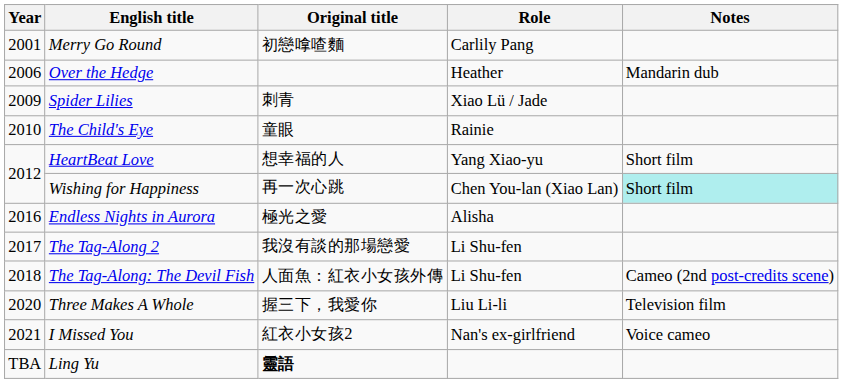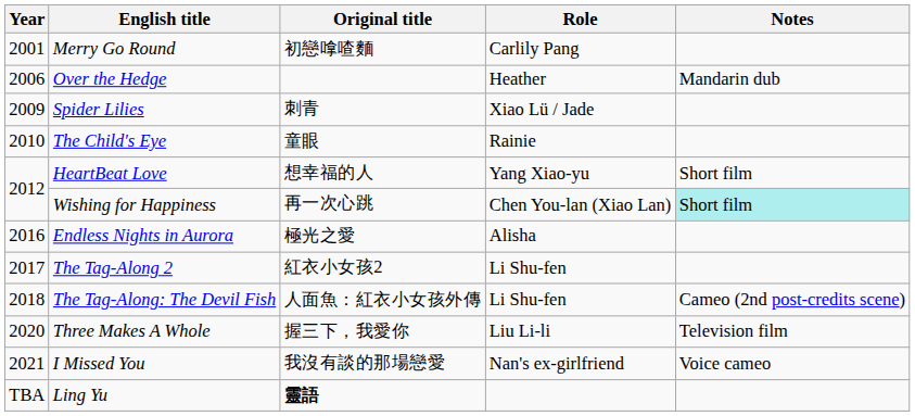The Tag-Along 2 | Original title: 我沒有談的那場戀愛 -> 紅衣小女孩2
I Missed You | Original title: 紅衣小女孩2 -> 我沒有談的那場戀愛
